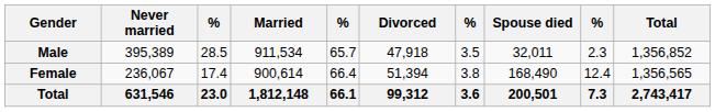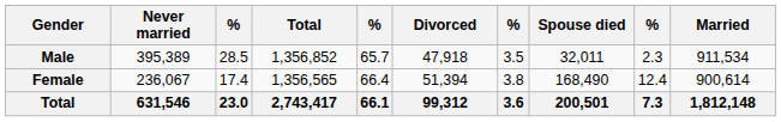columns swapped: Married <-> Total
